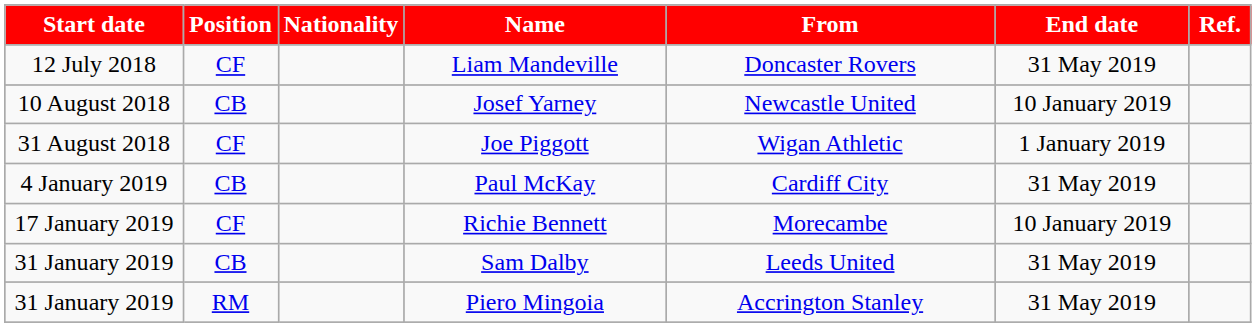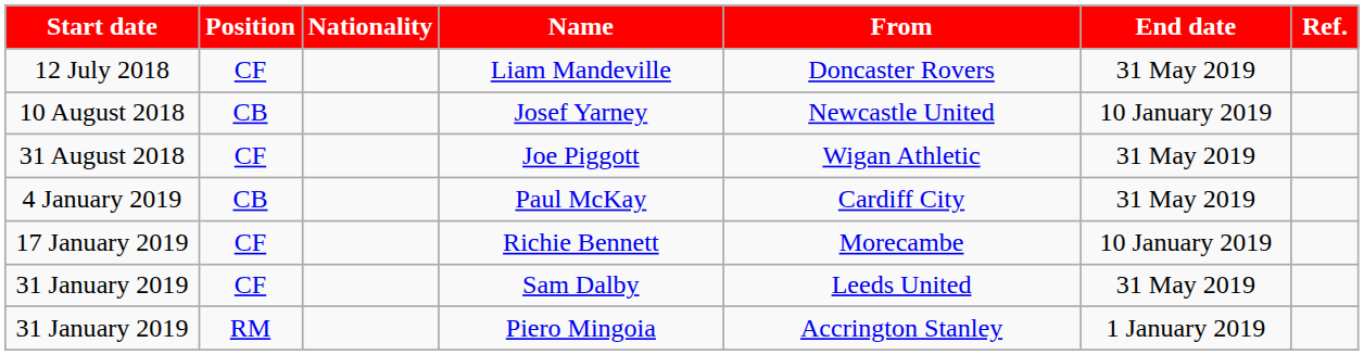Joe Piggott | End date: 1 January 2019 -> 31 May 2019
Sam Dalby | Position: CB -> CF
Piero Mingoia | End date: 31 May 2019 -> 1 January 2019
